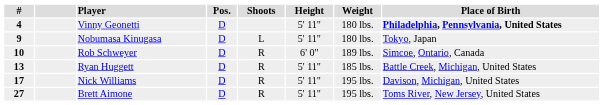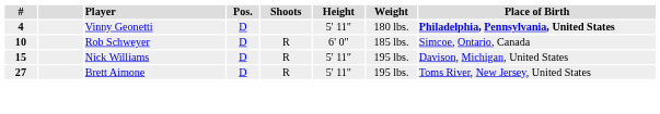- row: 9 | Nobumasa Kinugasa | D | L | 5' 11" | 180 lbs. | Tokyo, Japan
Rob Schweyer | Weight: 189 lbs. -> 185 lbs.
- row: 13 | Ryan Huggett | D | R | 5' 11" | 185 lbs. | Battle Creek, Michigan, United States
Nick Williams | #: 17 -> 15
